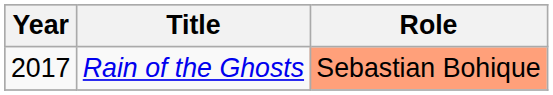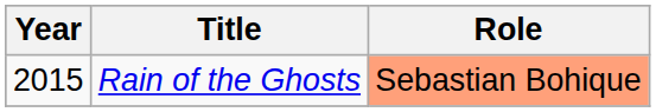Rain of the Ghosts | Year: 2017 -> 2015
